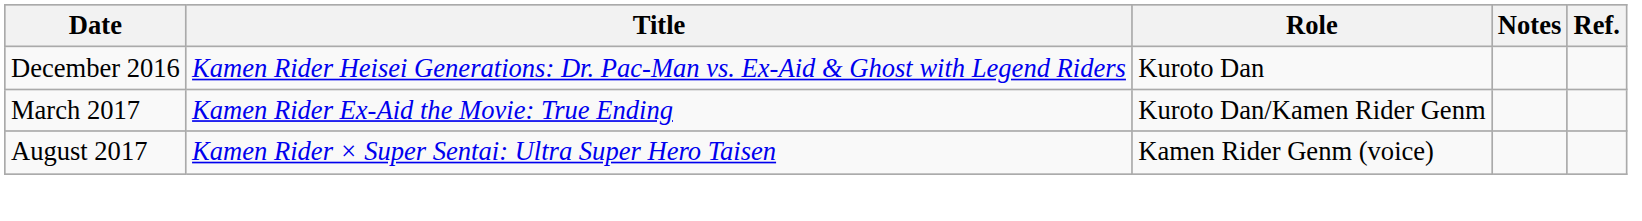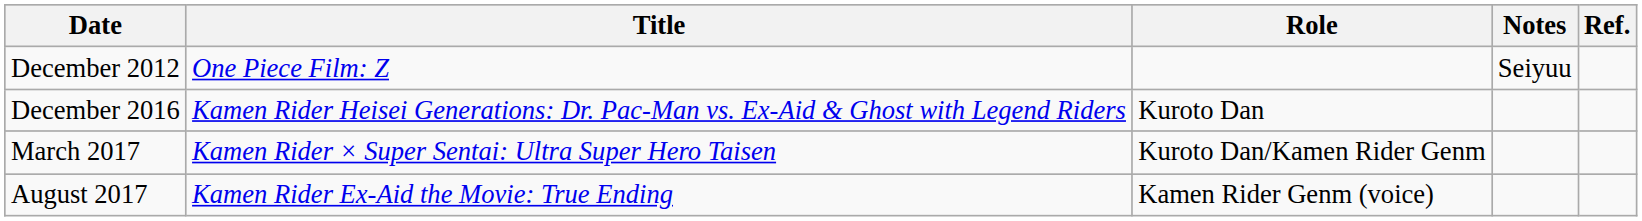+ row: December 2012 | One Piece Film: Z | Seiyuu
March 2017 | Title: Kamen Rider Ex-Aid the Movie: True Ending -> Kamen Rider × Super Sentai: Ultra Super Hero Taisen
August 2017 | Title: Kamen Rider × Super Sentai: Ultra Super Hero Taisen -> Kamen Rider Ex-Aid the Movie: True Ending
